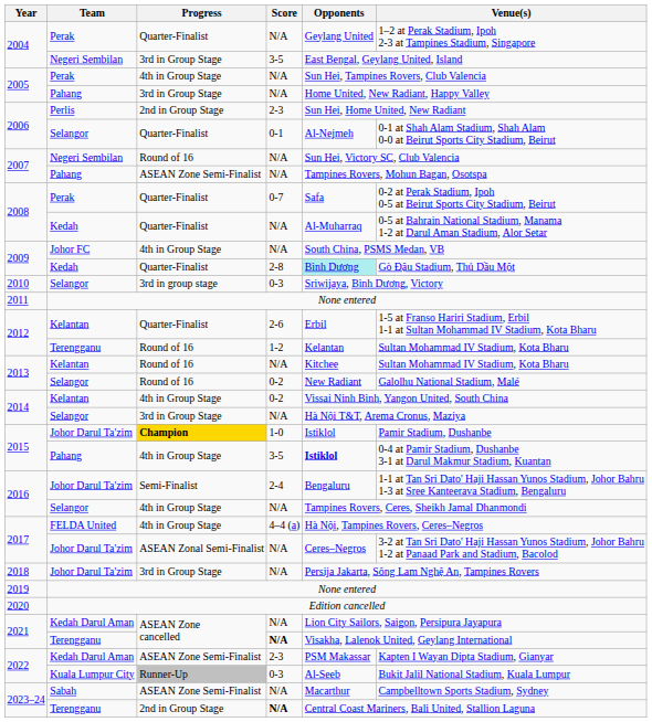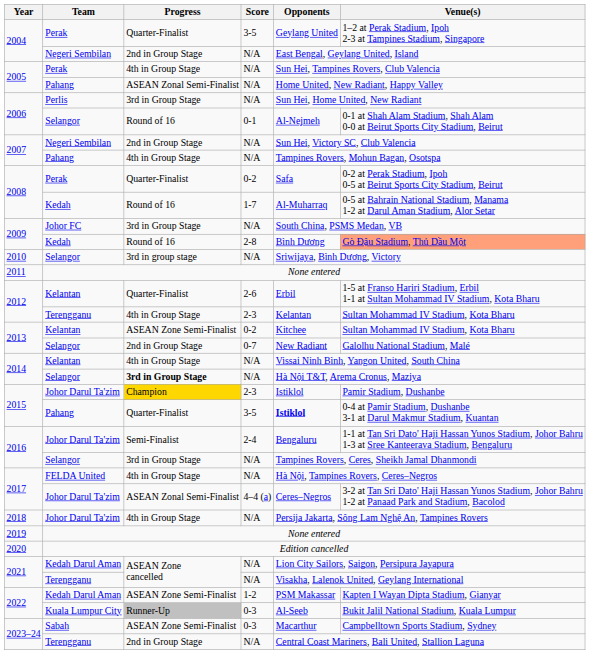2004 / Perak | Score: N/A -> 3-5
2004 / Negeri Sembilan | Progress: 3rd in Group Stage -> 2nd in Group Stage
2004 / Negeri Sembilan | Score: 3-5 -> N/A
2005 / Pahang | Progress: 3rd in Group Stage -> ASEAN Zonal Semi-Finalist
2006 / Perlis | Progress: 2nd in Group Stage -> 3rd in Group Stage
2006 / Perlis | Score: 2-3 -> N/A
2006 / Selangor | Progress: Quarter-Finalist -> Round of 16
2007 / Negeri Sembilan | Progress: Round of 16 -> 2nd in Group Stage
2007 / Pahang | Progress: ASEAN Zone Semi-Finalist -> 4th in Group Stage
2008 / Perak | Score: 0-7 -> 0-2
2008 / Kedah | Progress: Quarter-Finalist -> Round of 16
2008 / Kedah | Score: N/A -> 1-7
2009 / Johor FC | Progress: 4th in Group Stage -> 3rd in Group Stage
2009 / Kedah | Progress: Quarter-Finalist -> Round of 16
2009 / Kedah | Opponents: paleturquoise background -> no background
2009 / Kedah | Venue(s): no background -> lightsalmon background
2010 | Score: 0-3 -> N/A
2012 / Terengganu | Progress: Round of 16 -> 4th in Group Stage
2012 / Terengganu | Score: 1-2 -> 2-3
2013 / Kelantan | Progress: Round of 16 -> ASEAN Zone Semi-Finalist
2013 / Kelantan | Score: N/A -> 0-2
2013 / Selangor | Progress: Round of 16 -> 2nd in Group Stage
2013 / Selangor | Score: 0-2 -> 0-7
2014 / Kelantan | Score: 0-2 -> N/A
2014 / Selangor | Progress: normal -> bold
2015 / Johor Darul Ta'zim | Progress: bold -> normal
2015 / Johor Darul Ta'zim | Score: 1-0 -> 2-3
2015 / Pahang | Progress: 4th in Group Stage -> Quarter-Finalist
2016 / Selangor | Progress: 4th in Group Stage -> 3rd in Group Stage
2017 / FELDA United | Score: 4–4 (a) -> N/A
2017 / Johor Darul Ta'zim | Score: N/A -> 4–4 (a)
2018 | Progress: 3rd in Group Stage -> 4th in Group Stage
2021 / Terengganu | Score: bold -> normal
2022 / Kedah Darul Aman | Score: 2-3 -> 1-2
2023–24 / Sabah | Score: N/A -> 0-3
2023–24 / Terengganu | Score: bold -> normal
